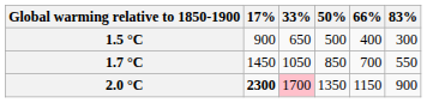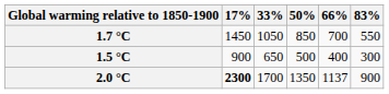rows swapped: 1.5 °C <-> 1.7 °C
2.0 °C | 33%: pink background -> no background
2.0 °C | 66%: 1150 -> 1137
